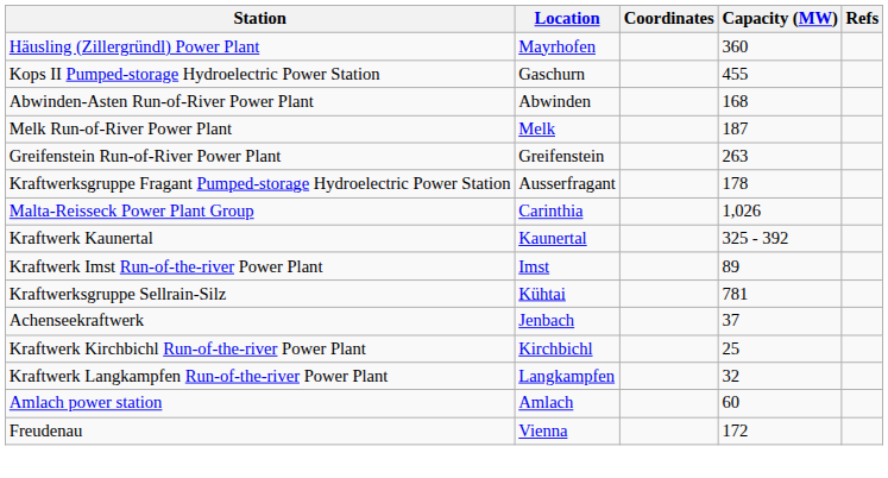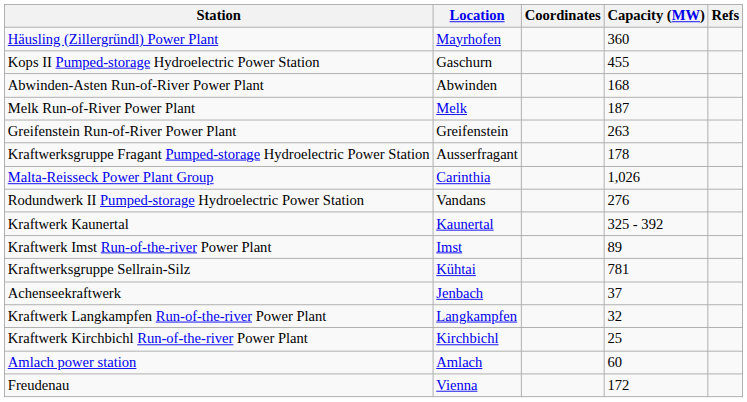+ row: Rodundwerk II Pumped-storage Hydroelectric Power Station | Vandans | 276
rows swapped: Kraftwerk Kirchbichl Run-of-the-river Power Plant <-> Kraftwerk Langkampfen Run-of-the-river Power Plant
